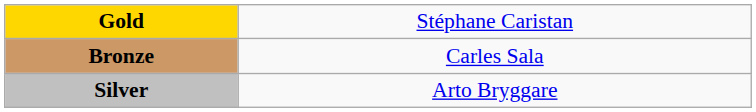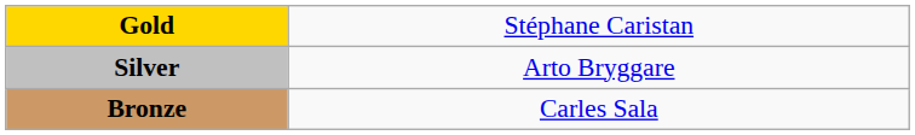rows swapped: Silver <-> Bronze
